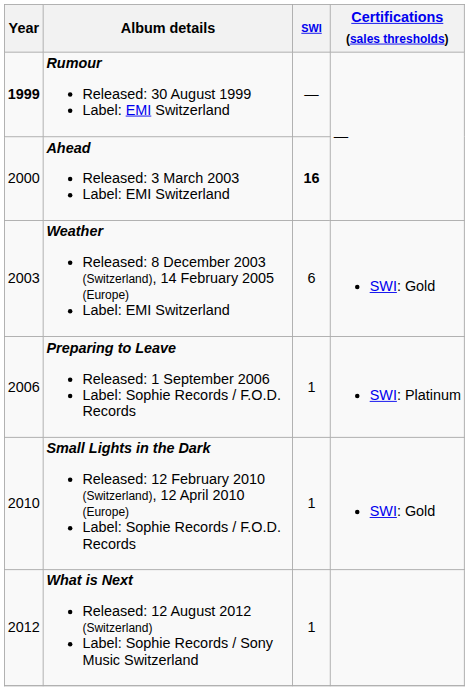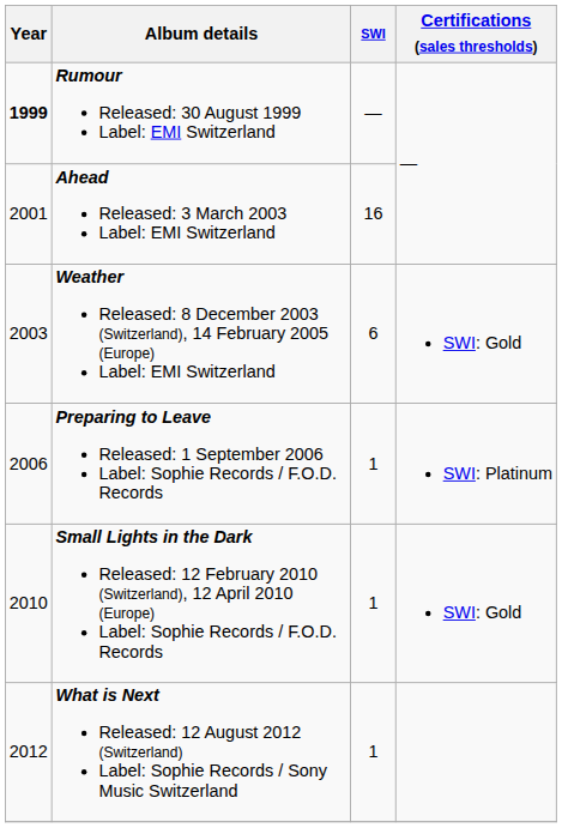Ahead Released: 3 March 2003 Label: EMI Switzerland | Year: 2000 -> 2001
Ahead Released: 3 March 2003 Label: EMI Switzerland | SWI: bold -> normal
